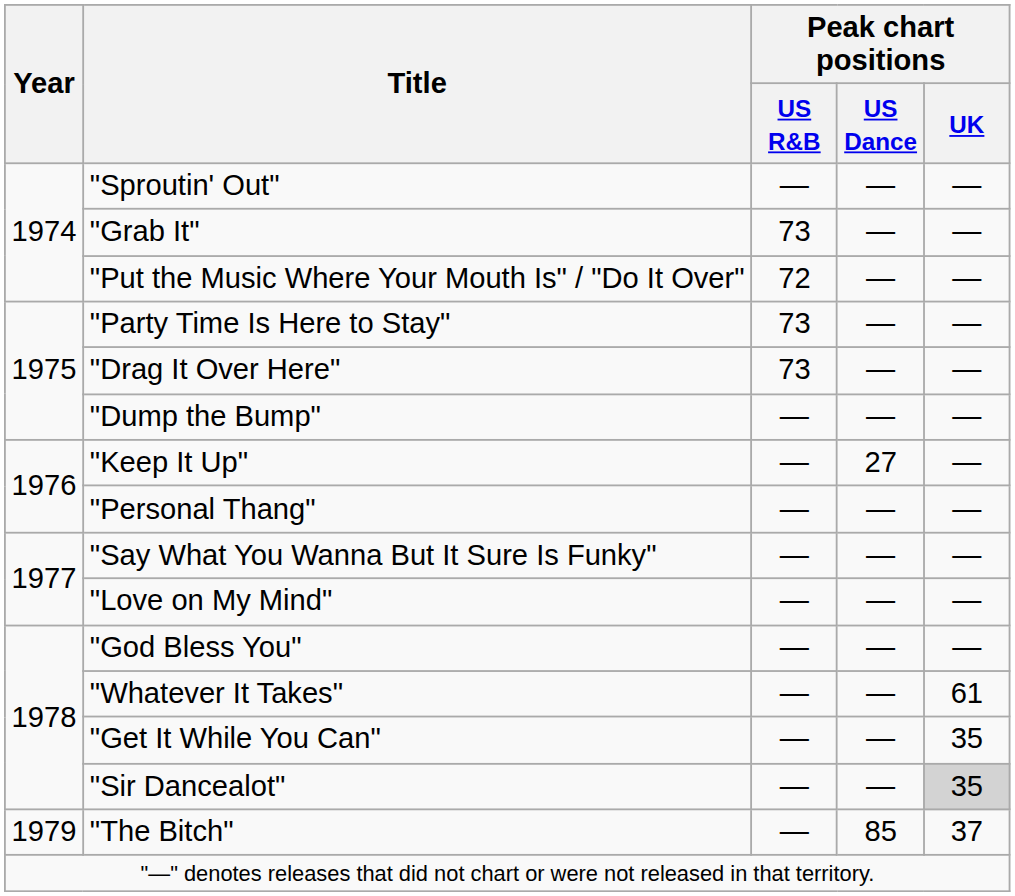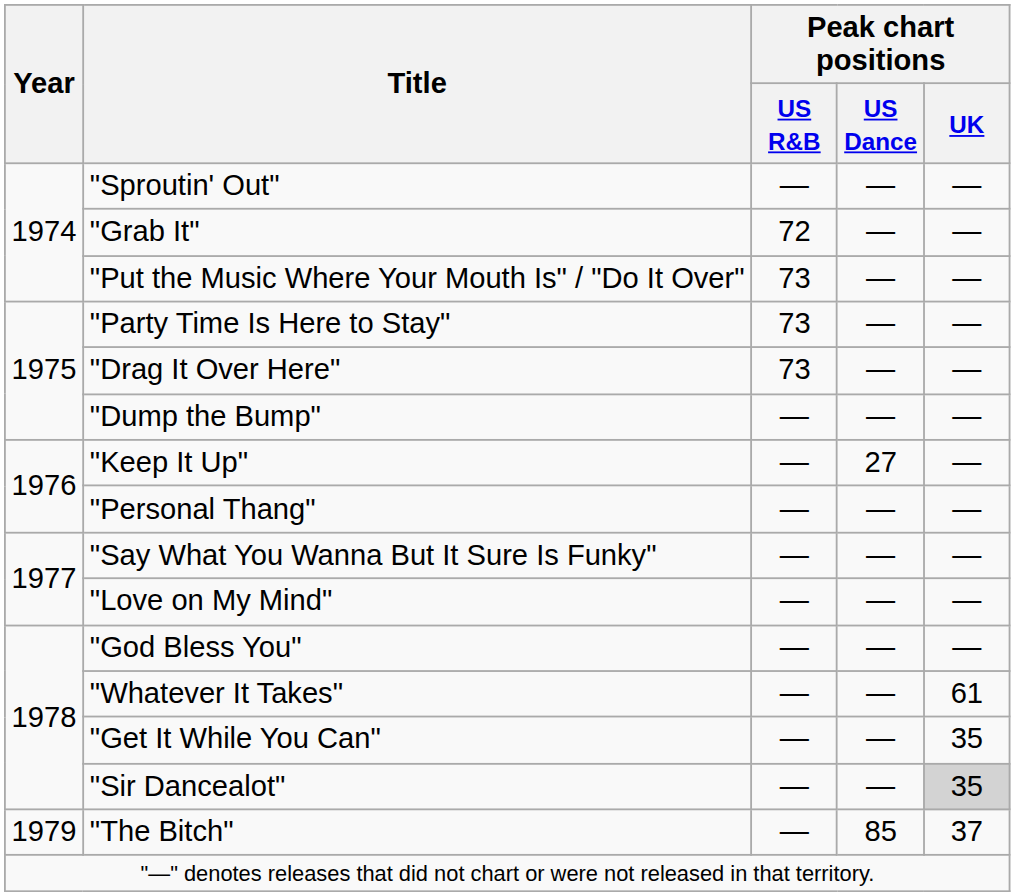"Grab It" | Peak chart positions / US R&B: 73 -> 72
"Put the Music Where Your Mouth Is" / "Do It Over" | Peak chart positions / US R&B: 72 -> 73
